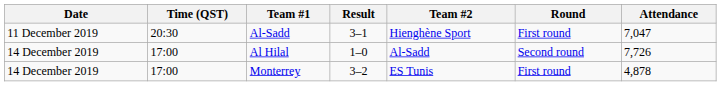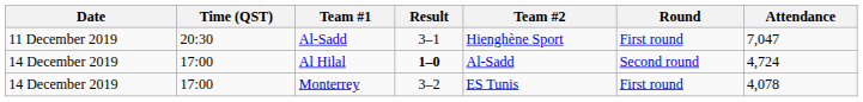Al Hilal | Result: normal -> bold
Al Hilal | Attendance: 7,726 -> 4,724
Monterrey | Attendance: 4,878 -> 4,078
